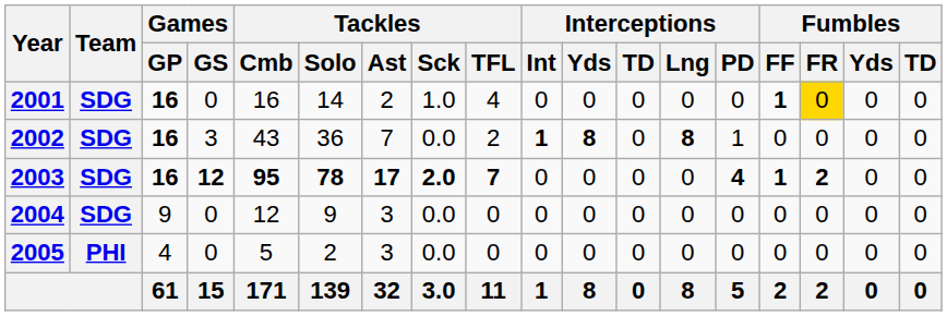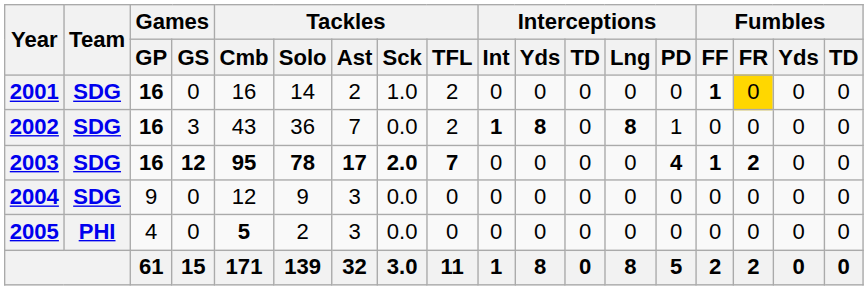2001 | Tackles / TFL: 4 -> 2
2005 | Tackles / Cmb: normal -> bold
